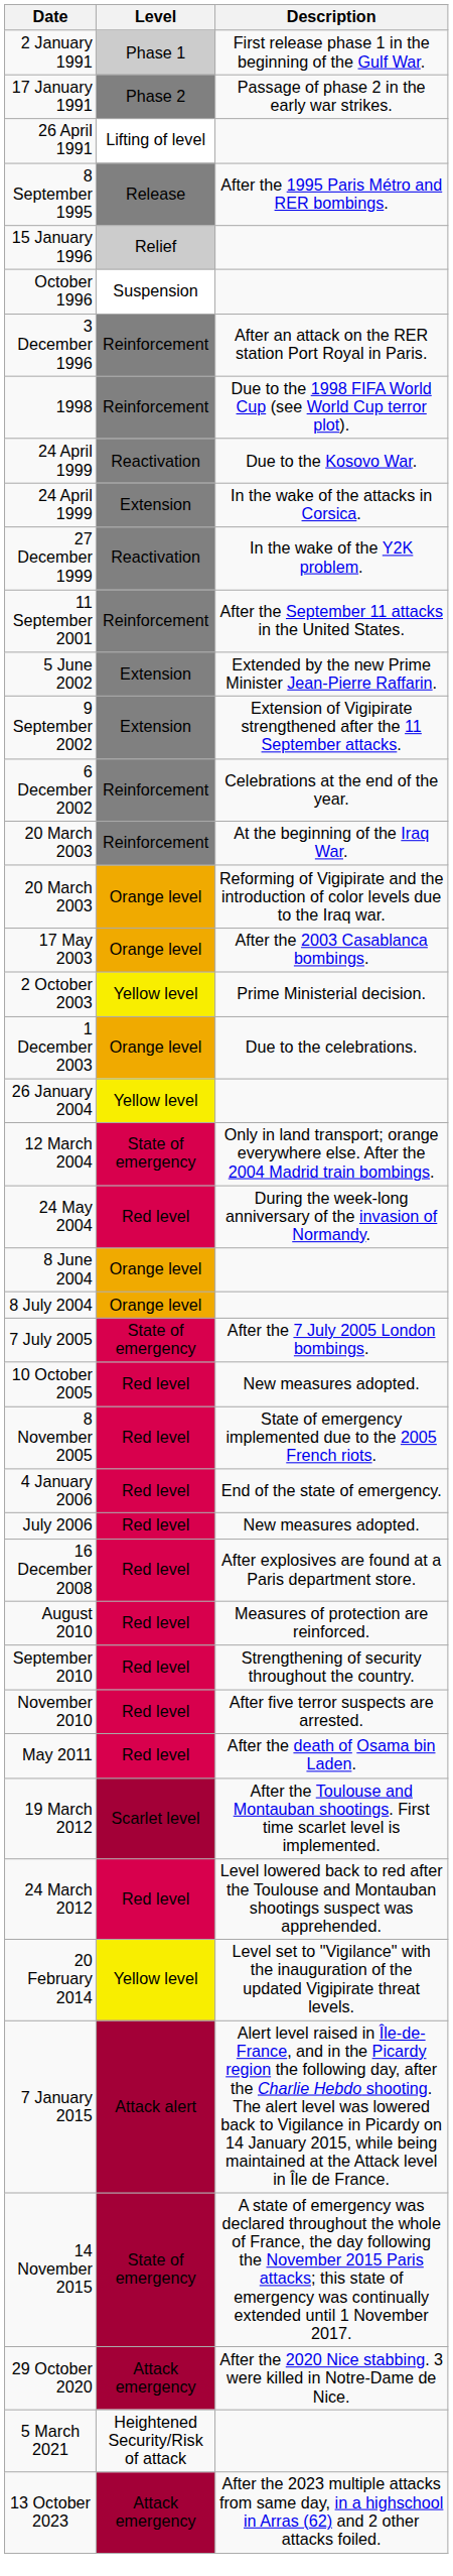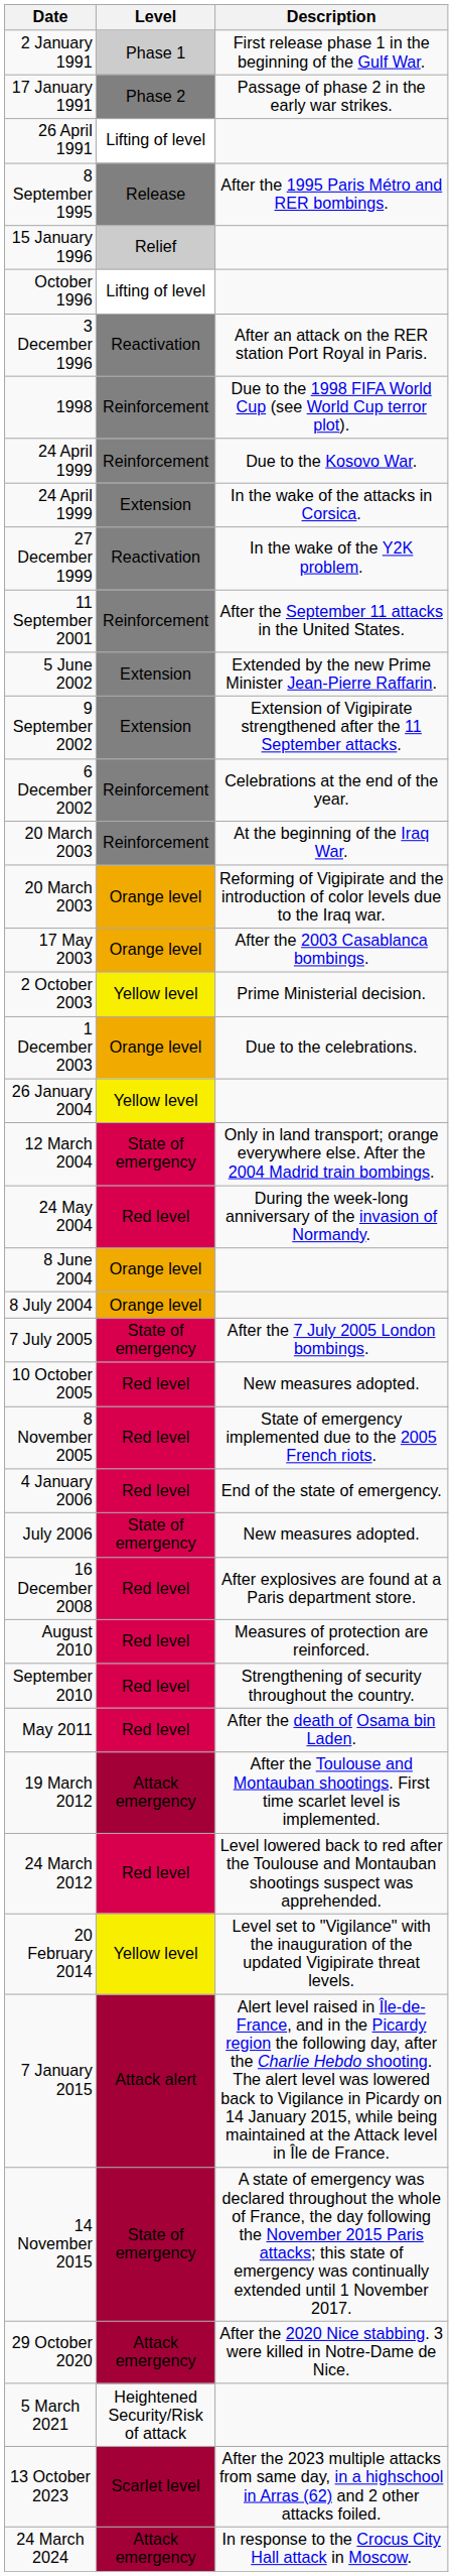October 1996 | Level: Suspension -> Lifting of level
3 December 1996 | Level: Reinforcement -> Reactivation
24 April 1999 / Due to the Kosovo War. | Level: Reactivation -> Reinforcement
July 2006 | Level: Red level -> State of emergency
- row: November 2010 | Red level | After five terror suspects are arrested.
19 March 2012 | Level: Scarlet level -> Attack emergency
13 October 2023 | Level: Attack emergency -> Scarlet level
+ row: 24 March 2024 | Attack emergency | In response to the Crocus City Hall attack in Moscow.
